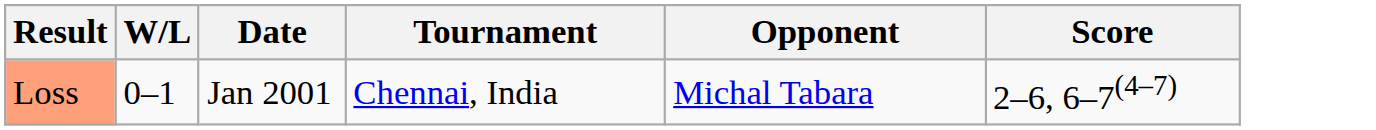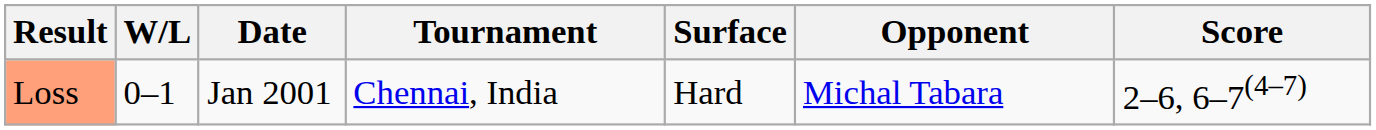+ column: Surface | Hard
